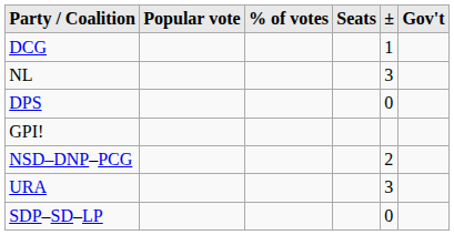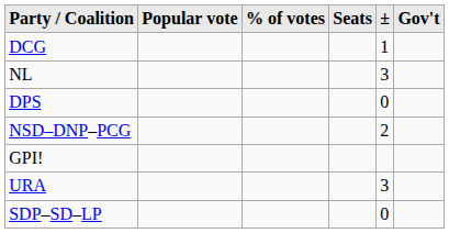rows swapped: NSD–DNP–PCG <-> GPI!
